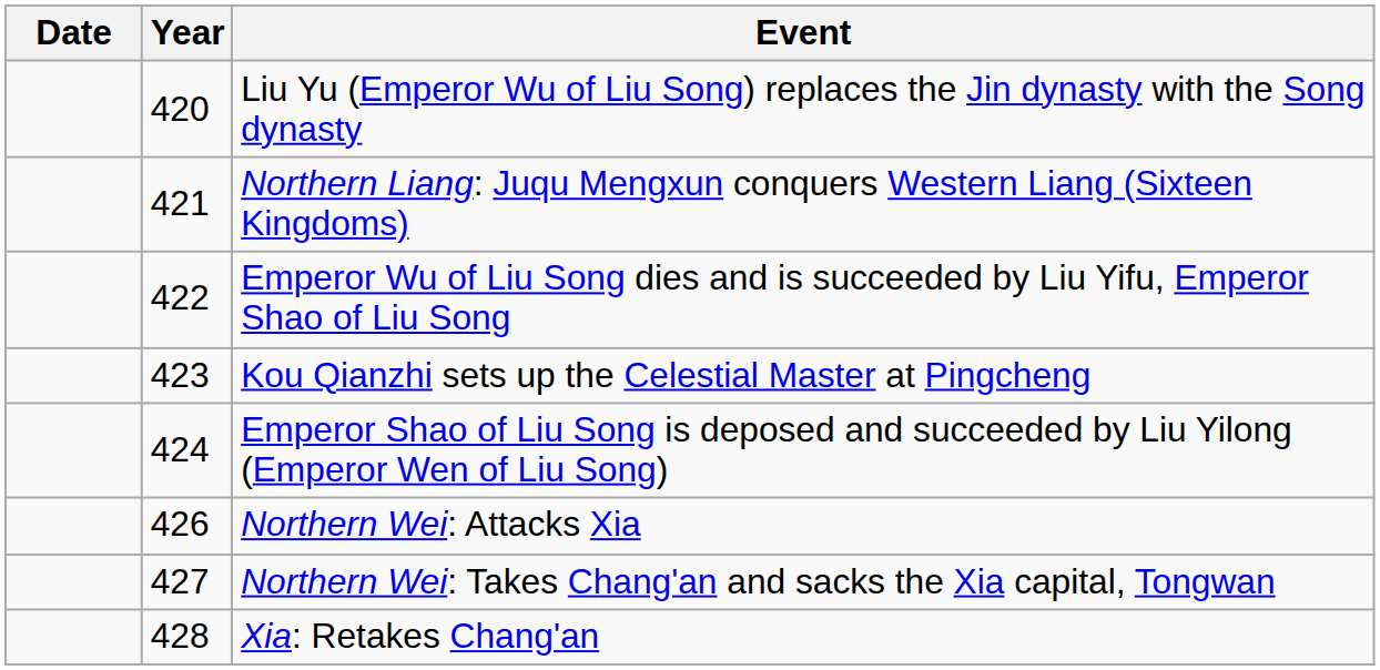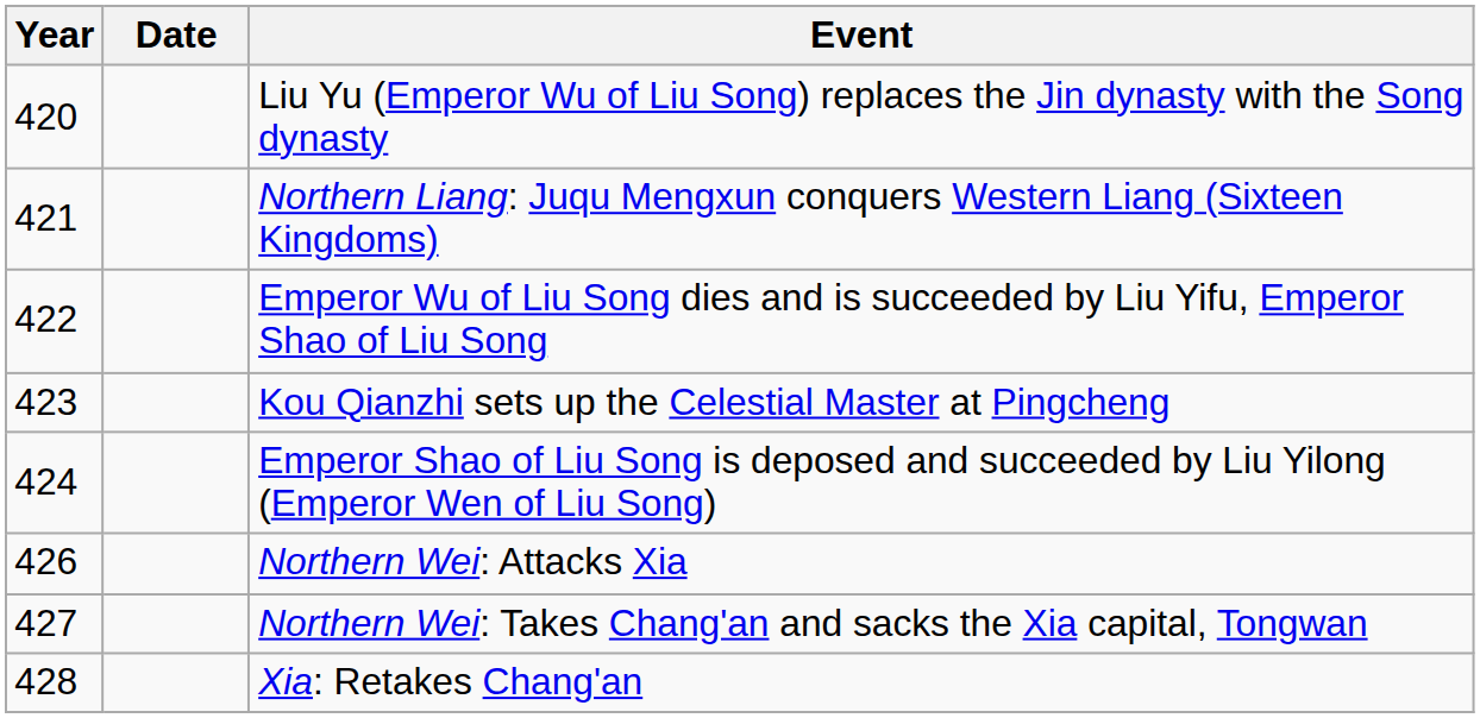columns swapped: Year <-> Date
